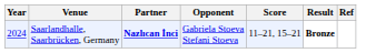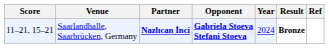columns swapped: Year <-> Score
Saarlandhalle, Saarbrücken, Germany | Opponent: normal -> bold
